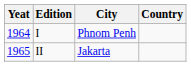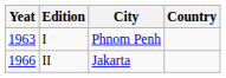I | Yeat: 1964 -> 1963
II | Yeat: 1965 -> 1966
